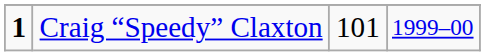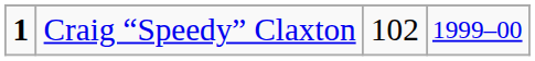Craig “Speedy” Claxton | column 3: 101 -> 102
